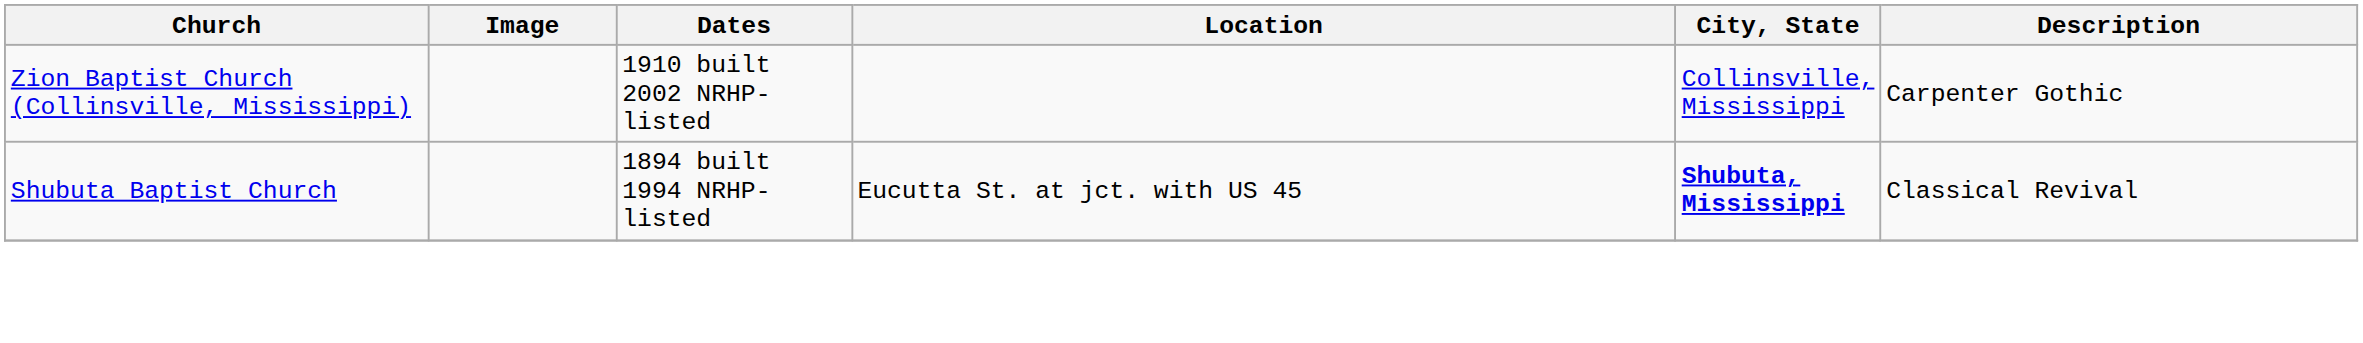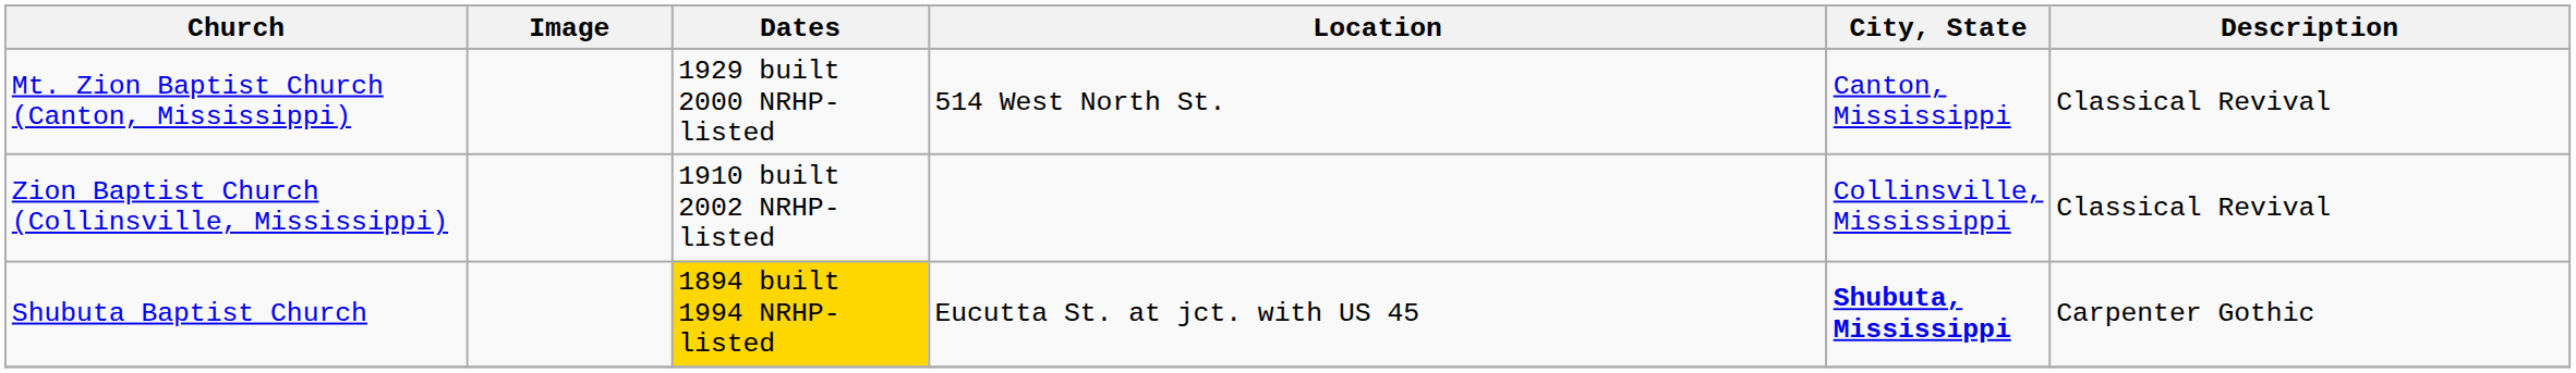+ row: Mt. Zion Baptist Church (Canton, Mississippi) | 1929 built 2000 NRHP-listed | 514 West North St. | Canton, Mississippi | Classical Revival
Zion Baptist Church (Collinsville, Mississippi) | Description: Carpenter Gothic -> Classical Revival
Shubuta Baptist Church | Dates: no background -> gold background
Shubuta Baptist Church | Description: Classical Revival -> Carpenter Gothic
